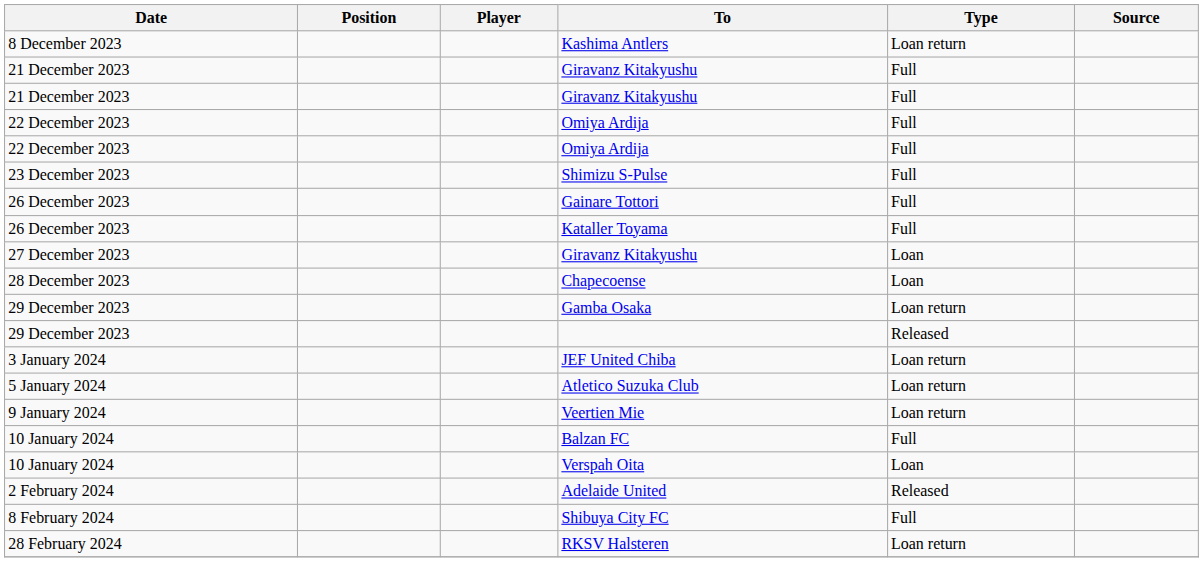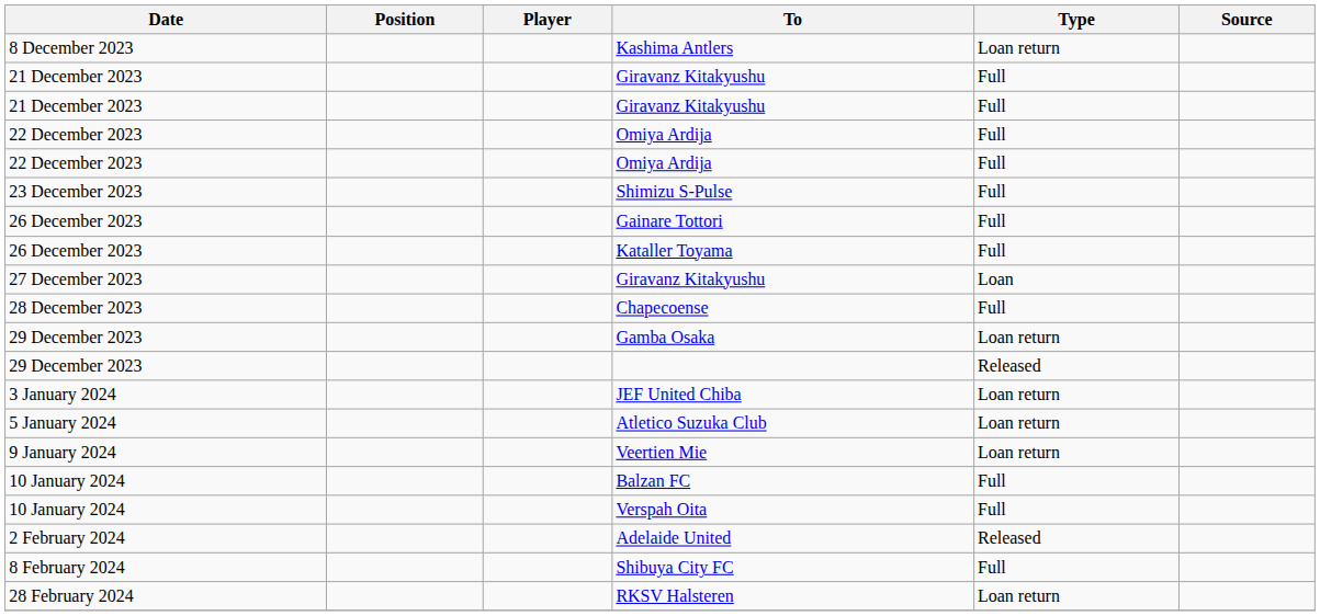Chapecoense | Type: Loan -> Full
Verspah Oita | Type: Loan -> Full
